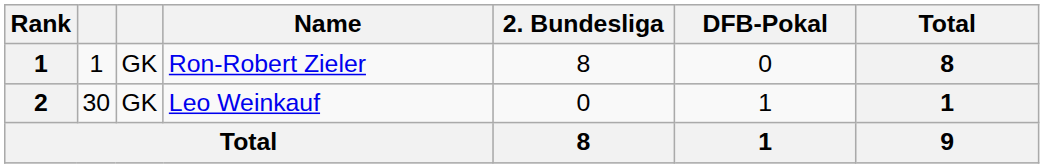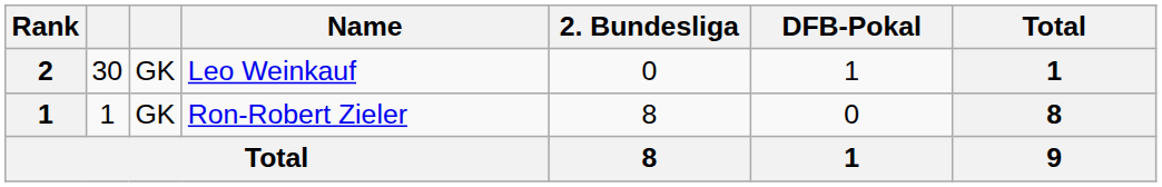rows swapped: Ron-Robert Zieler <-> Leo Weinkauf
